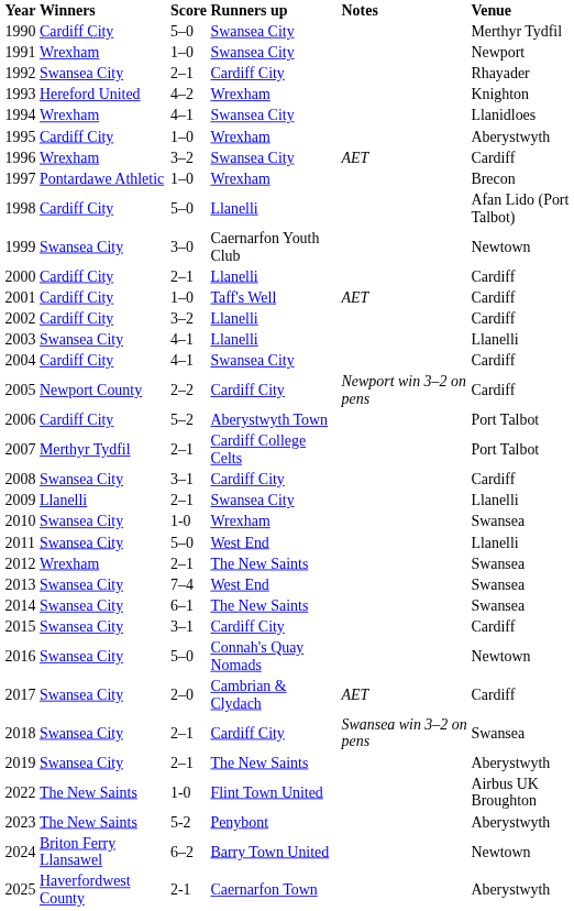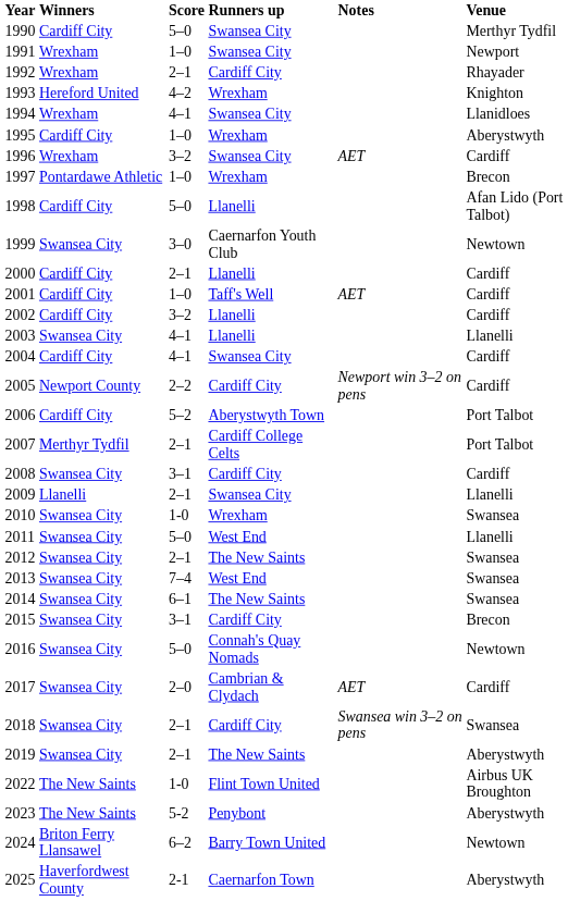1992 | Winners: Swansea City -> Wrexham
2012 | Winners: Wrexham -> Swansea City
2015 | Venue: Cardiff -> Brecon
